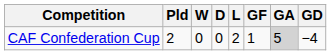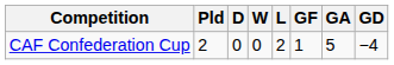columns swapped: W <-> D
CAF Confederation Cup | GA: lightgrey background -> no background
